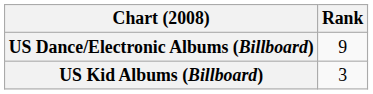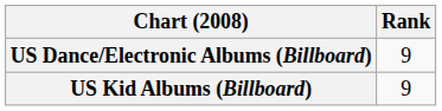US Kid Albums (Billboard) | Rank: 3 -> 9
